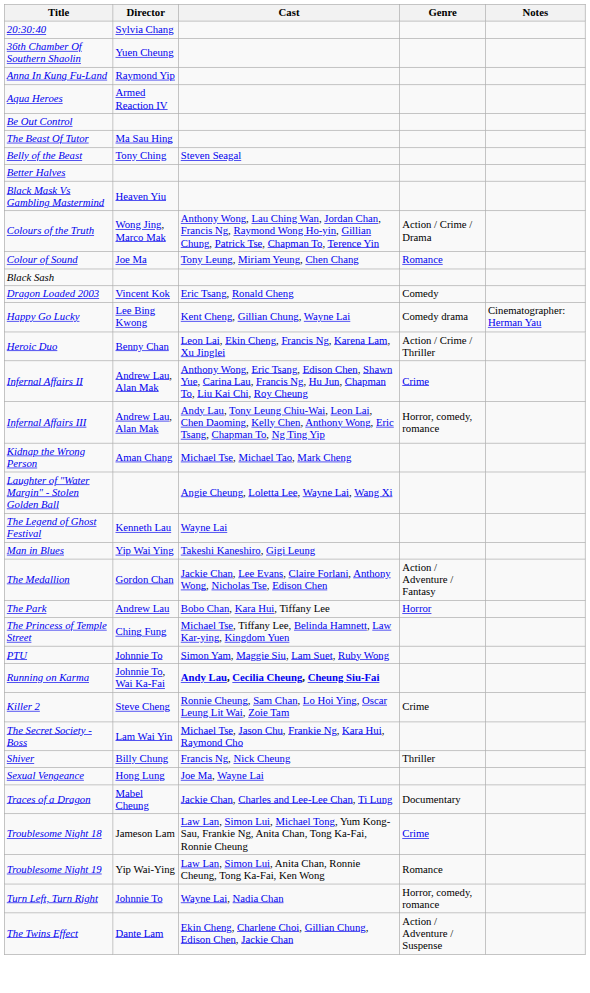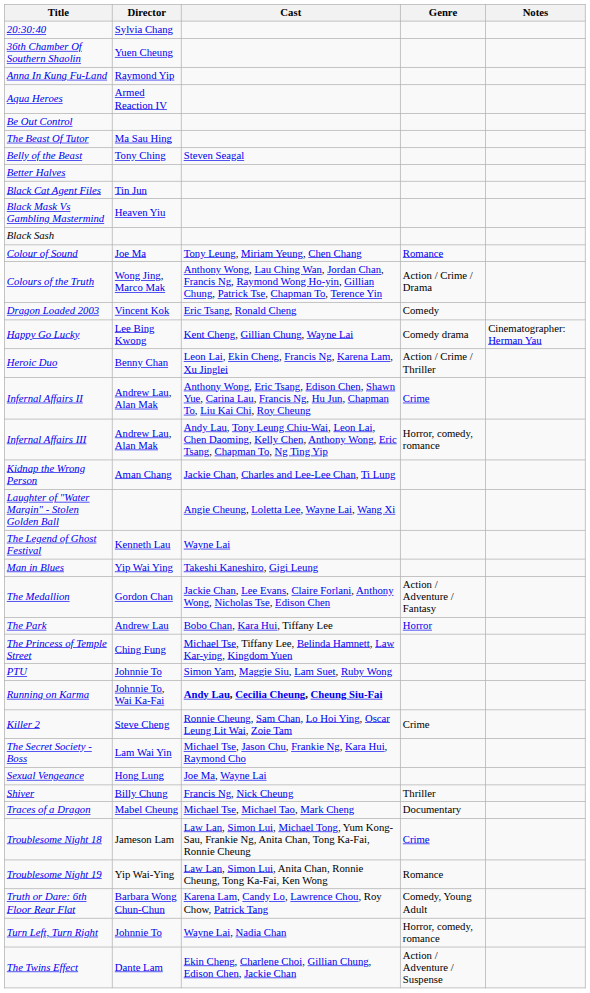+ row: Black Cat Agent Files | Tin Jun
rows swapped: Black Sash <-> Colours of the Truth
Kidnap the Wrong Person | Cast: Michael Tse, Michael Tao, Mark Cheng -> Jackie Chan, Charles and Lee-Lee Chan, Ti Lung
rows swapped: Sexual Vengeance <-> Shiver
Traces of a Dragon | Cast: Jackie Chan, Charles and Lee-Lee Chan, Ti Lung -> Michael Tse, Michael Tao, Mark Cheng
+ row: Truth or Dare: 6th Floor Rear Flat | Barbara Wong Chun-Chun | Karena Lam, Candy Lo, Lawrence Chou, Roy Chow, Patrick Tang | Comedy, Young Adult
